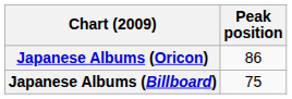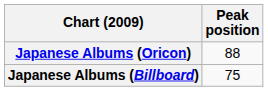Japanese Albums (Oricon) | Peak position: 86 -> 88
